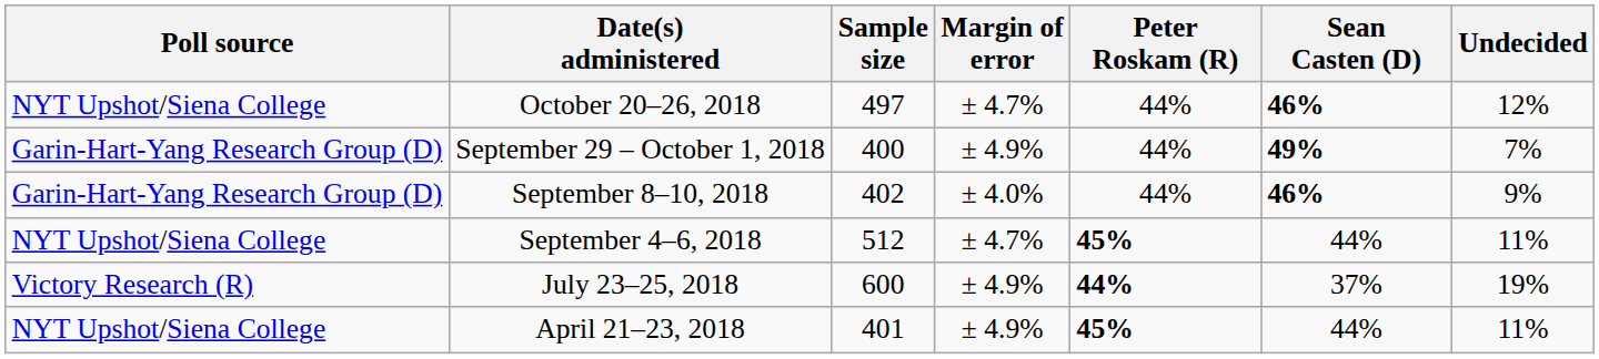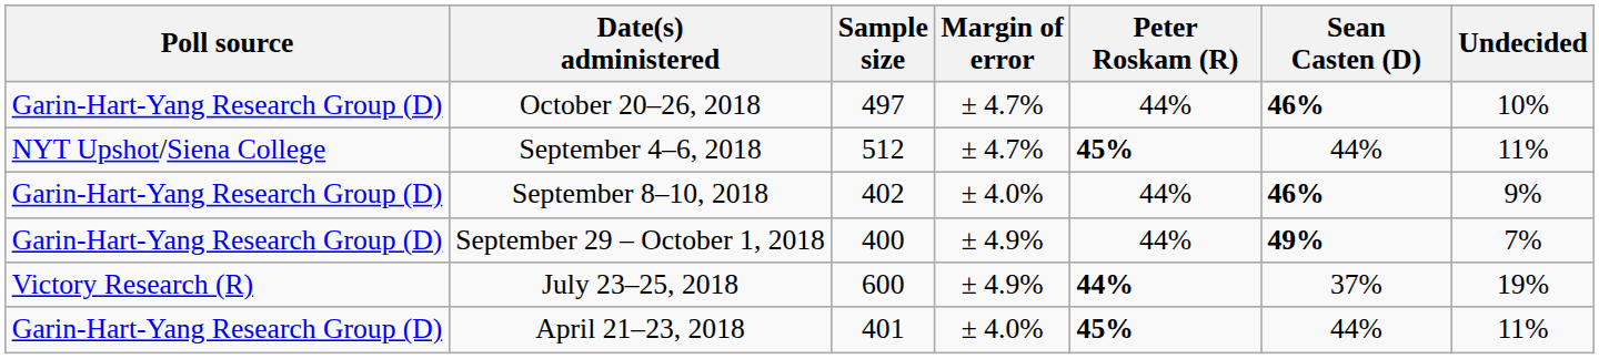October 20–26, 2018 | Poll source: NYT Upshot/Siena College -> Garin-Hart-Yang Research Group (D)
October 20–26, 2018 | Undecided: 12% -> 10%
rows swapped: September 29 – October 1, 2018 <-> September 4–6, 2018
April 21–23, 2018 | Poll source: NYT Upshot/Siena College -> Garin-Hart-Yang Research Group (D)
April 21–23, 2018 | Margin of error: ± 4.9% -> ± 4.0%
